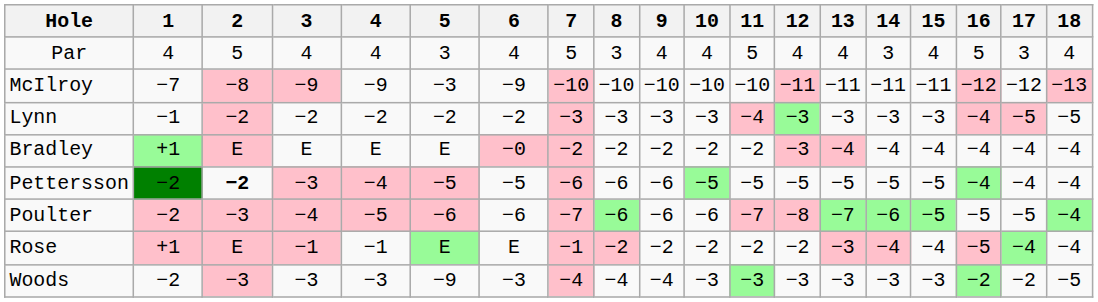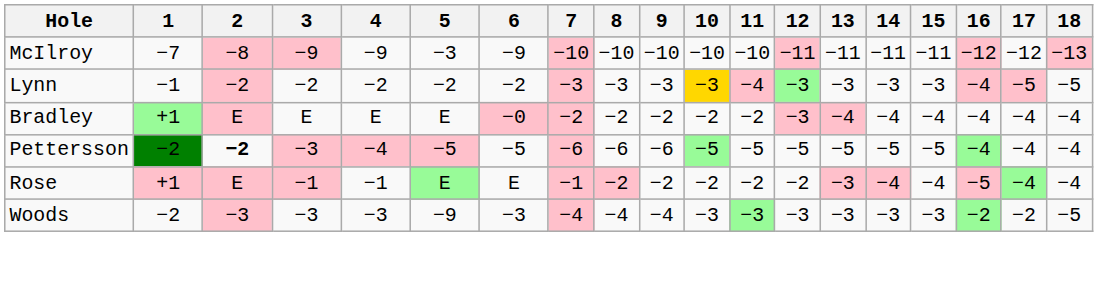- row: Par | 4 | 5 | 4 | 4 | 3 | 4 | 5 | 3 | 4 | 4 | 5 | 4 | 4 | 3 | 4 | 5 | 3 | 4
Lynn | 10: no background -> gold background
- row: Poulter | −2 | −3 | −4 | −5 | −6 | −6 | −7 | −6 | −6 | −6 | −7 | −8 | −7 | −6 | −5 | −5 | −5 | −4
